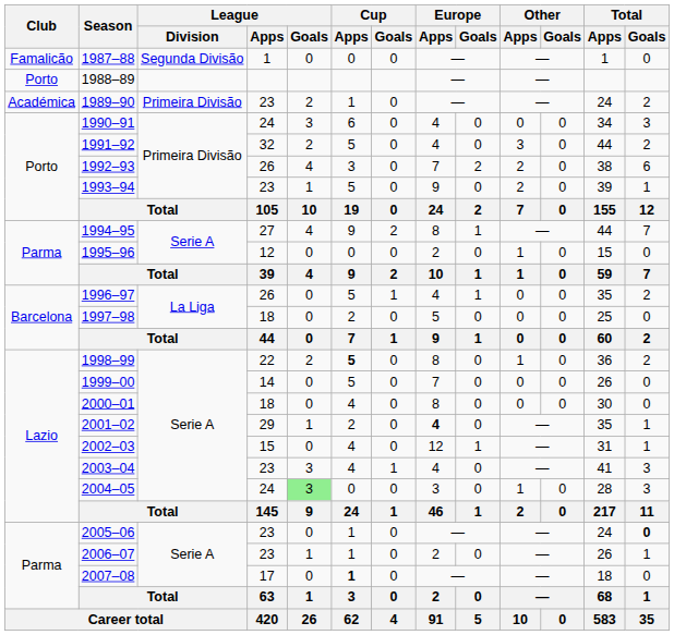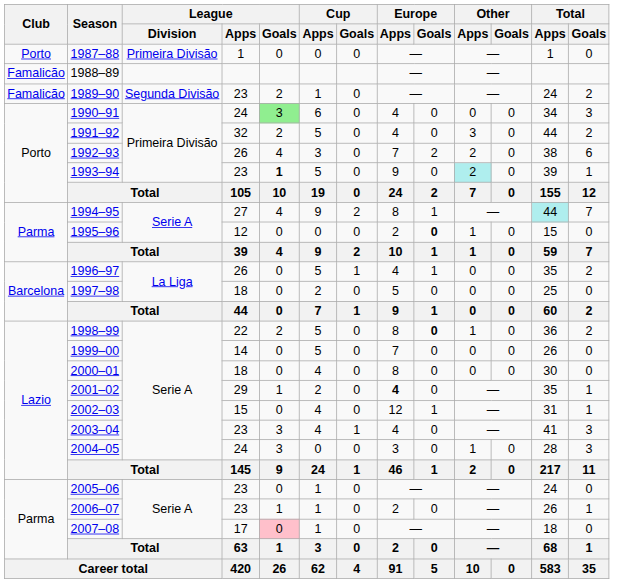1987–88 | Club: Famalicão -> Porto
1987–88 | League / Division: Segunda Divisão -> Primeira Divisão
1988–89 | Club: Porto -> Famalicão
1989–90 | Club: Académica -> Famalicão
1989–90 | League / Division: Primeira Divisão -> Segunda Divisão
1990–91 | League / Goals: no background -> lightgreen background
1993–94 | League / Goals: normal -> bold
1993–94 | Other / Apps: no background -> paleturquoise background
1994–95 | Total / Apps: no background -> paleturquoise background
1995–96 | Europe / Goals: normal -> bold
1998–99 | Cup / Apps: bold -> normal
1998–99 | Europe / Goals: normal -> bold
2004–05 | League / Goals: lightgreen background -> no background
2005–06 | Total / Goals: bold -> normal
2007–08 | League / Goals: no background -> pink background
2007–08 | Cup / Apps: bold -> normal
